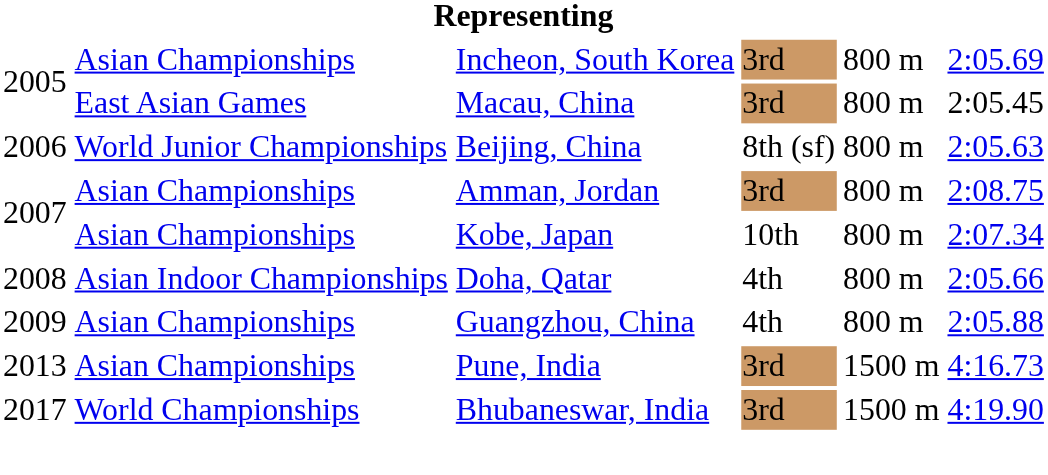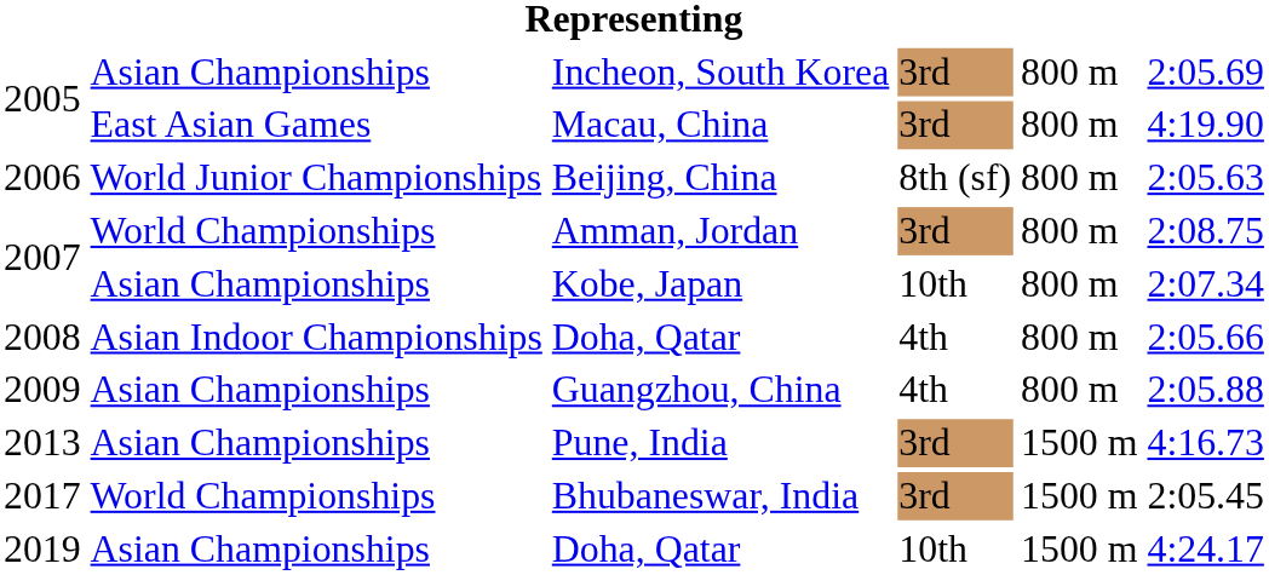Macau, China | column 6: 2:05.45 -> 4:19.90
Amman, Jordan | column 2: Asian Championships -> World Championships
Bhubaneswar, India | column 6: 4:19.90 -> 2:05.45
+ row: 2019 | Asian Championships | Doha, Qatar | 10th | 1500 m | 4:24.17
